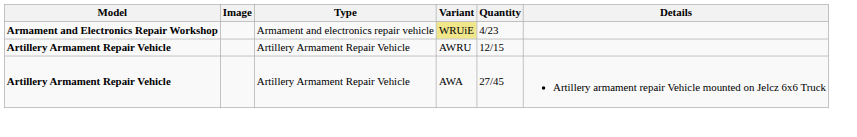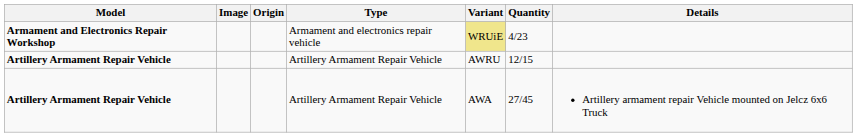+ column: Origin
